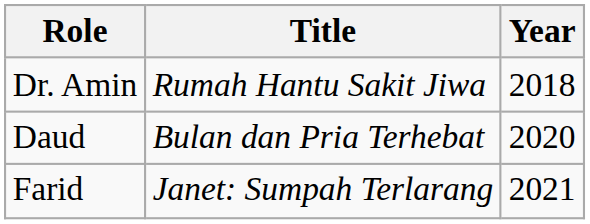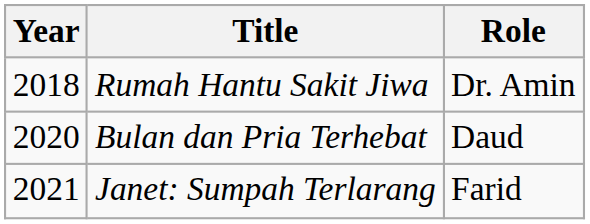columns swapped: Year <-> Role
